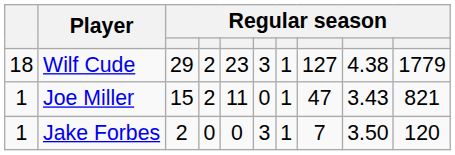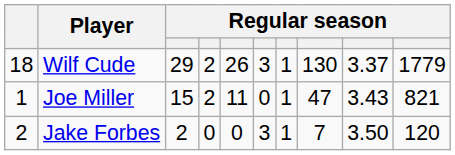Wilf Cude | column 5: 23 -> 26
Wilf Cude | column 8: 127 -> 130
Wilf Cude | column 9: 4.38 -> 3.37
Jake Forbes | column 1: 1 -> 2
